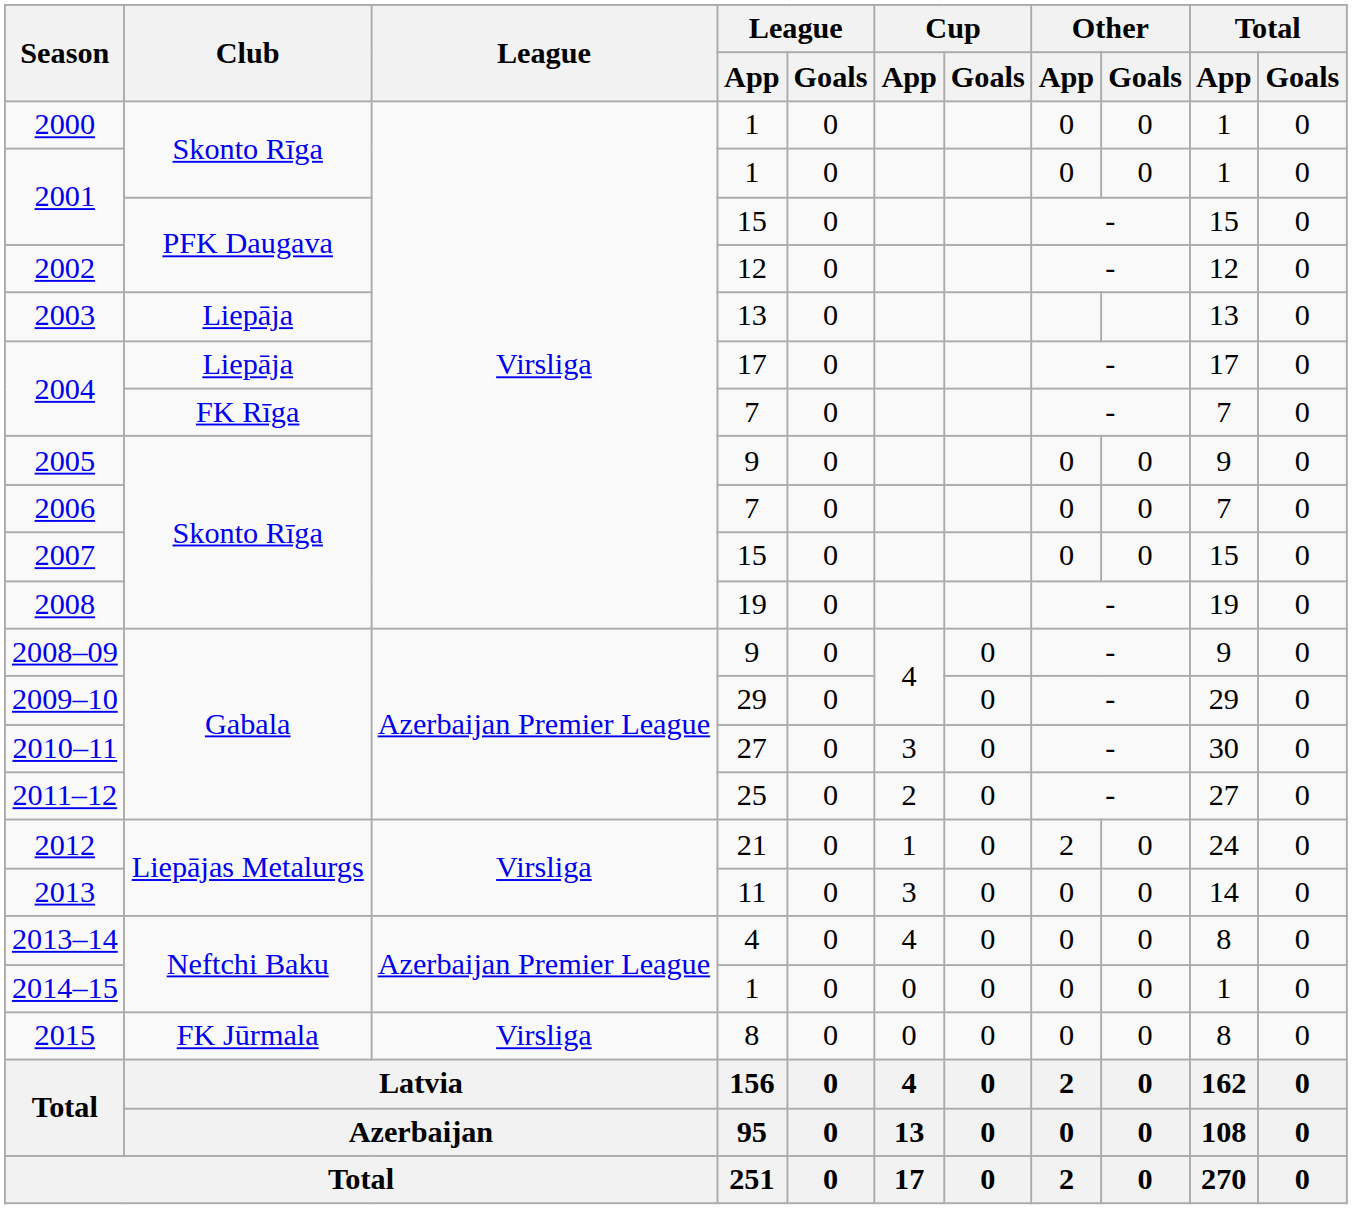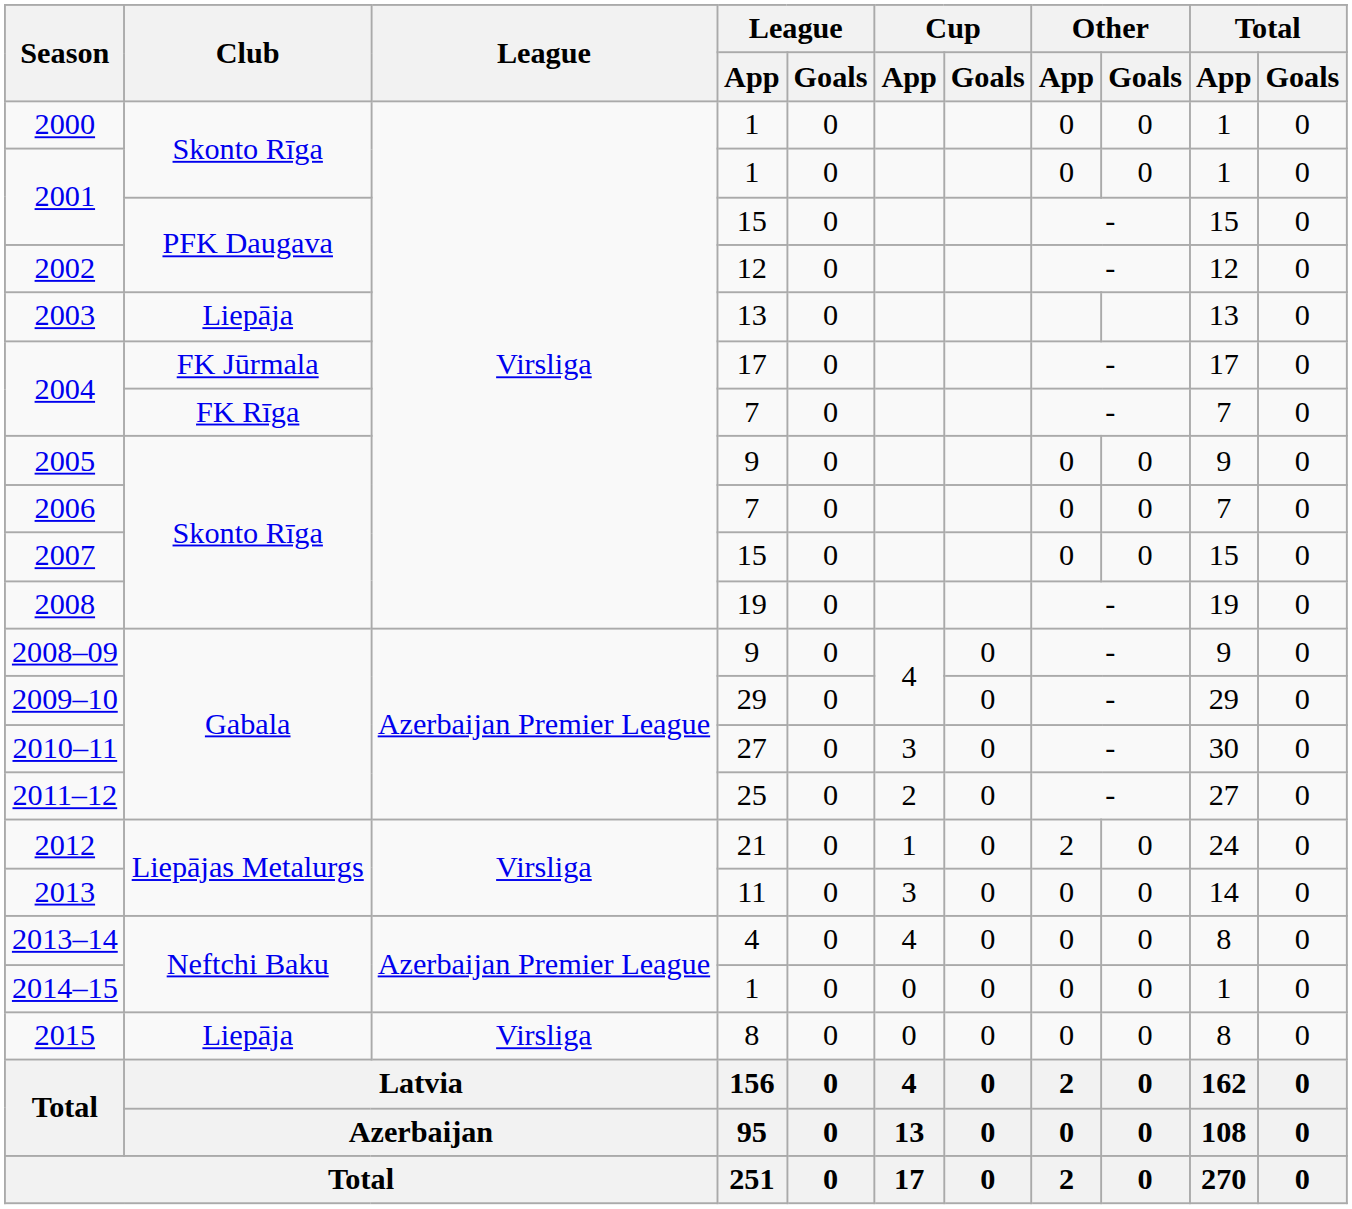2004 / 17 | Club: Liepāja -> FK Jūrmala
2015 | Club: FK Jūrmala -> Liepāja
